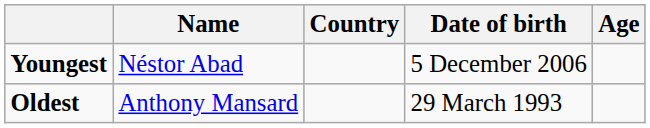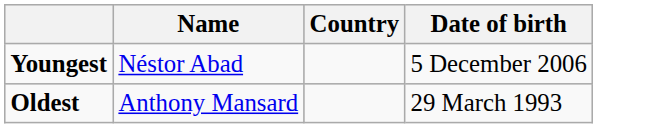- column: Age
